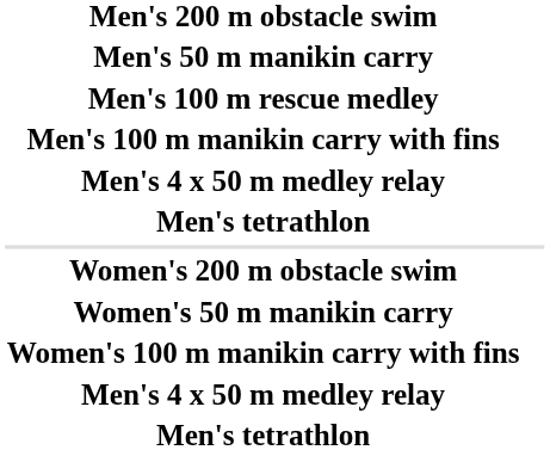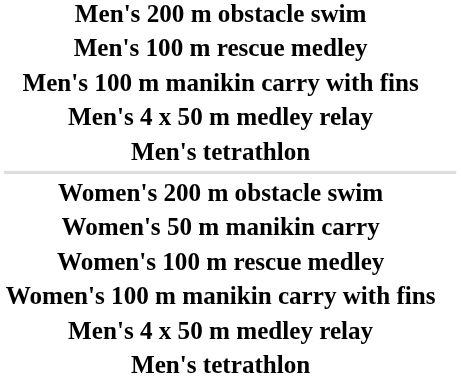- row: Men's 50 m manikin carry
+ row: Women's 100 m rescue medley
